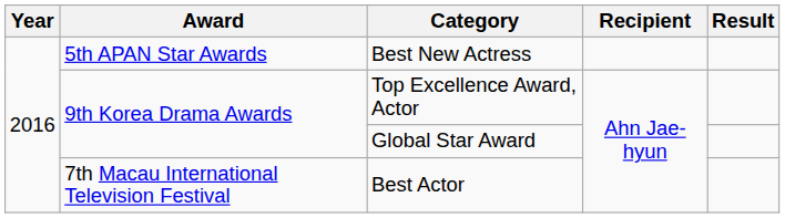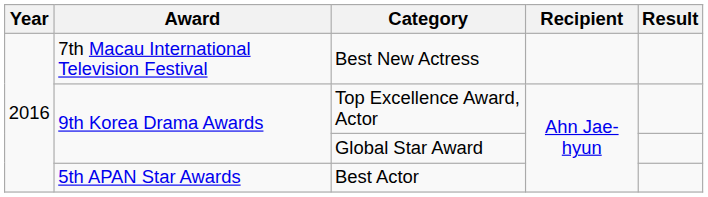Best New Actress | Award: 5th APAN Star Awards -> 7th Macau International Television Festival
Best Actor | Award: 7th Macau International Television Festival -> 5th APAN Star Awards
